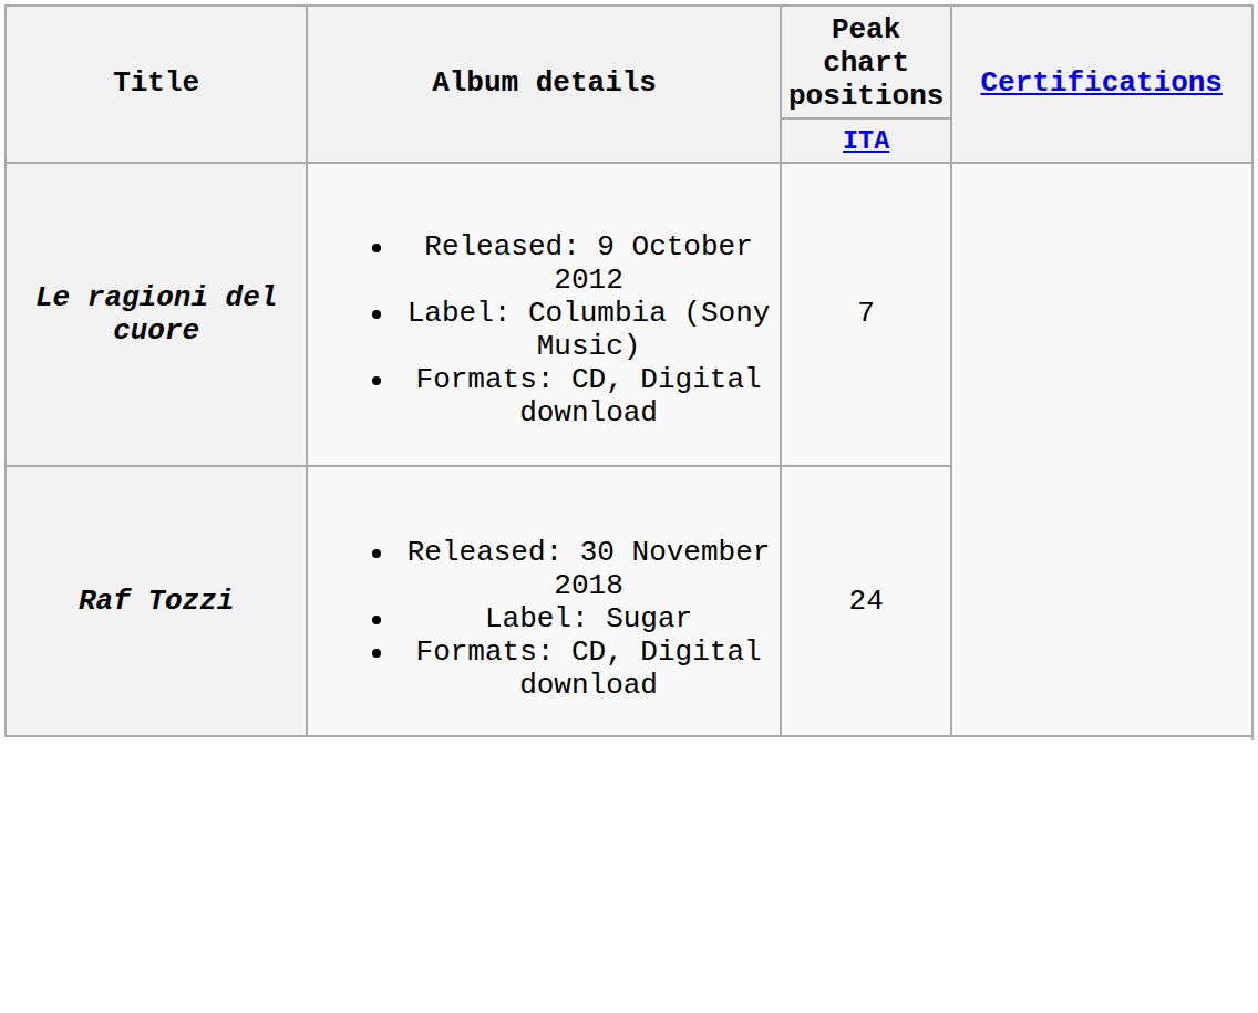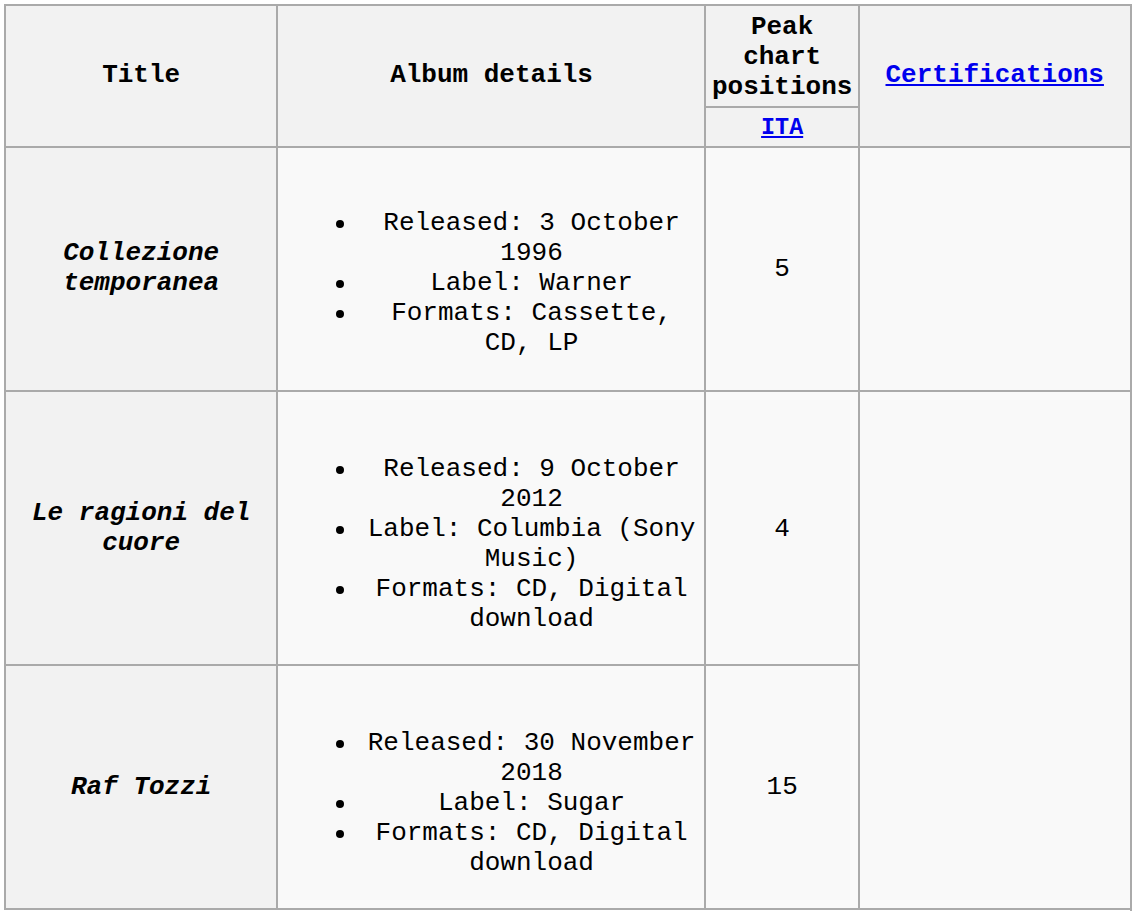+ row: Collezione temporanea | Released: 3 October 1996 Label: Warner Formats: Cassette, CD, LP | 5
Le ragioni del cuore | Peak chart positions / ITA: 7 -> 4
Raf Tozzi | Peak chart positions / ITA: 24 -> 15
